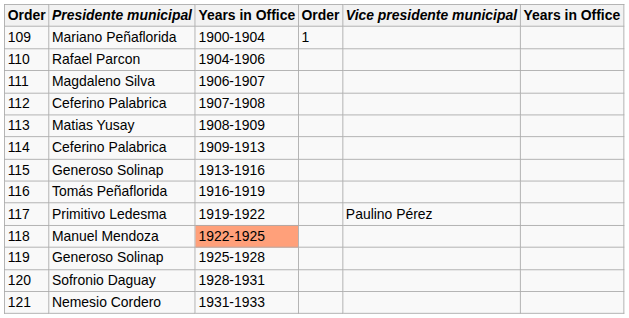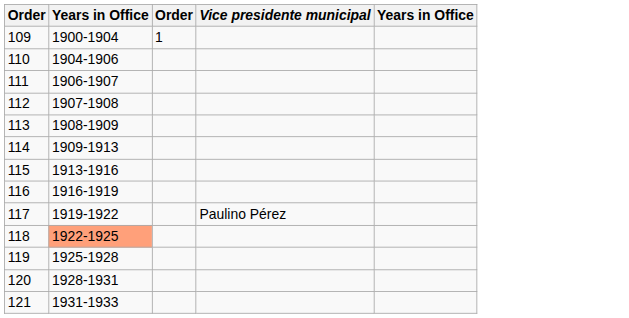- column: Presidente municipal | Mariano Peñaflorida | Rafael Parcon | Magdaleno Silva | Ceferino Palabrica | Matias Yusay | Ceferino Palabrica | Generoso Solinap | Tomás Peñaflorida | Primitivo Ledesma | Manuel Mendoza | Generoso Solinap | Sofronio Daguay | Nemesio Cordero
